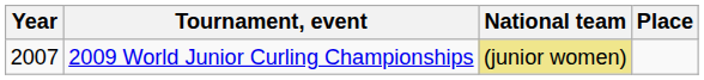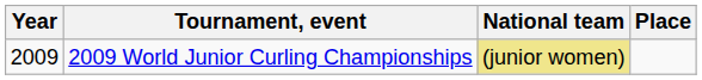2009 World Junior Curling Championships | Year: 2007 -> 2009
